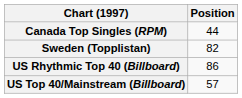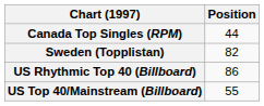US Top 40/Mainstream (Billboard) | Position: 57 -> 55
